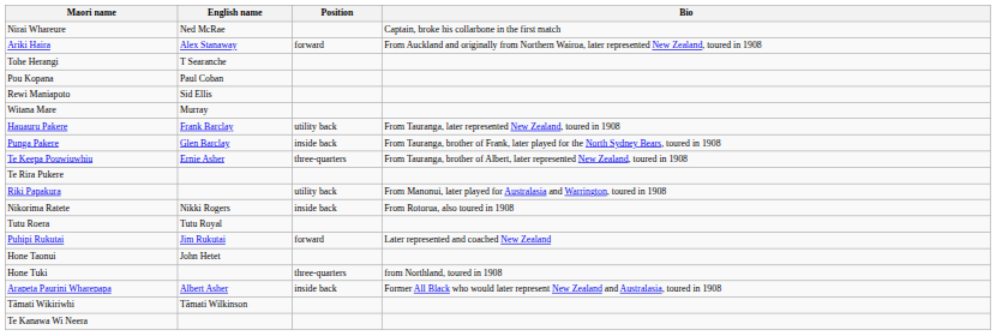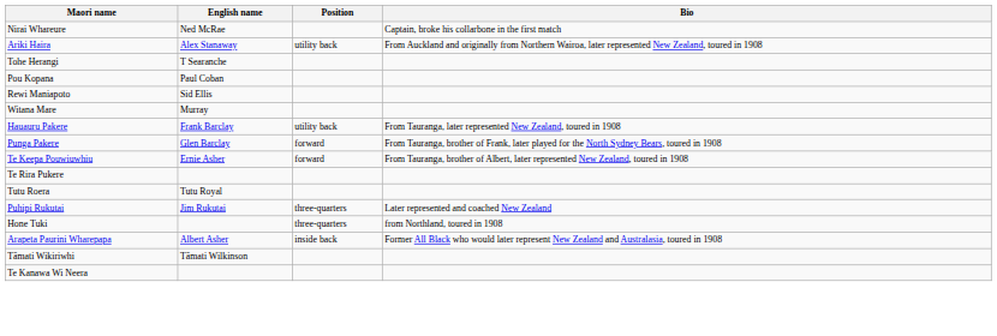Ariki Haira | Position: forward -> utility back
Punga Pakere | Position: inside back -> forward
Te Keepa Pouwiuwhiu | Position: three-quarters -> forward
- row: Riki Papakura | utility back | From Manonui, later played for Australasia and Warrington, toured in 1908
- row: Nikorima Ratete | Nikki Rogers | inside back | From Rotorua, also toured in 1908
Puhipi Rukutai | Position: forward -> three-quarters
- row: Hone Taonui | John Hetet
